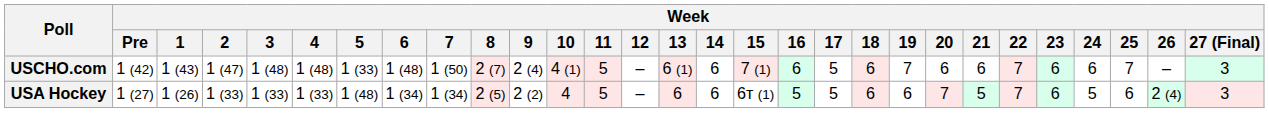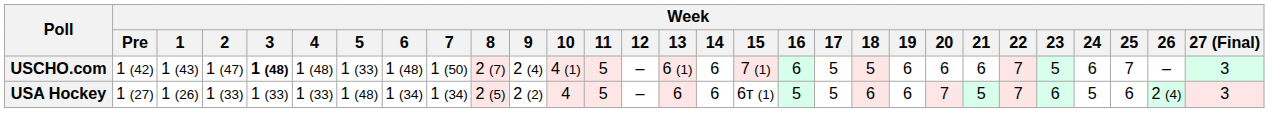USCHO.com | Week / 3: normal -> bold
USCHO.com | Week / 18: 6 -> 5
USCHO.com | Week / 19: 7 -> 6
USCHO.com | Week / 23: 6 -> 5
